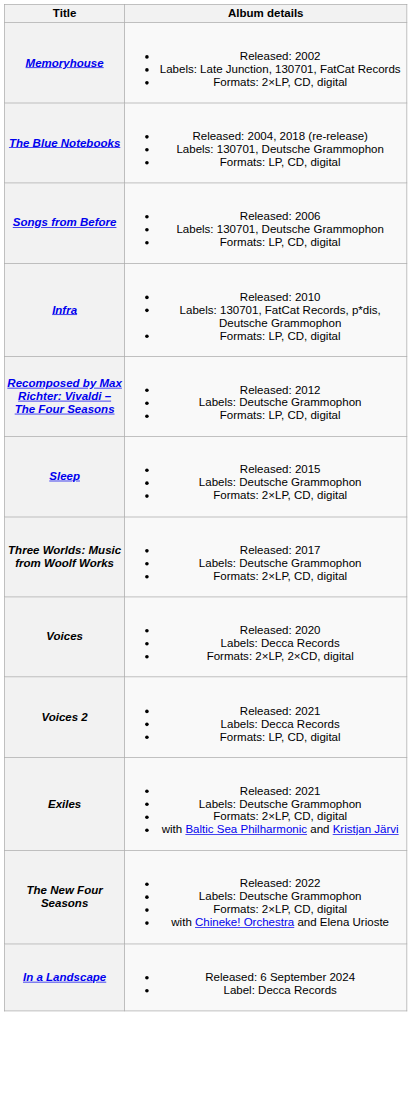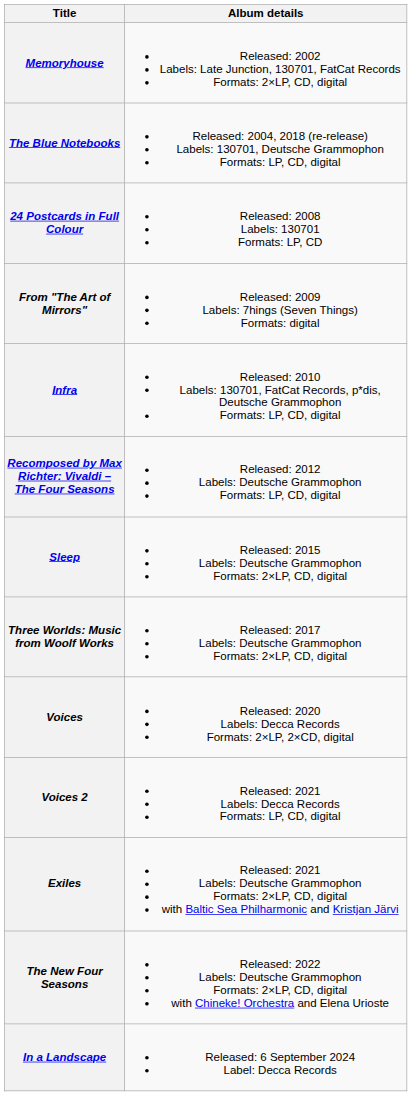- row: Songs from Before | Released: 2006 Labels: 130701, Deutsche Grammophon Formats: LP, CD, digital
+ row: 24 Postcards in Full Colour | Released: 2008 Labels: 130701 Formats: LP, CD
+ row: From "The Art of Mirrors" | Released: 2009 Labels: 7hings (Seven Things) Formats: digital
